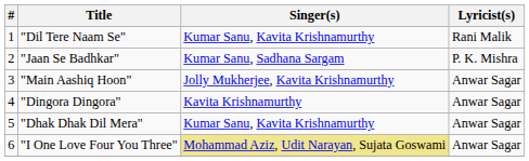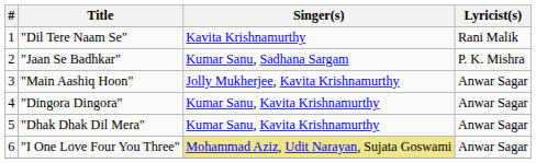"Dil Tere Naam Se" | Singer(s): Kumar Sanu, Kavita Krishnamurthy -> Kavita Krishnamurthy
"Dingora Dingora" | Singer(s): Kavita Krishnamurthy -> Kumar Sanu, Kavita Krishnamurthy
